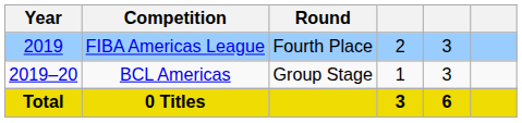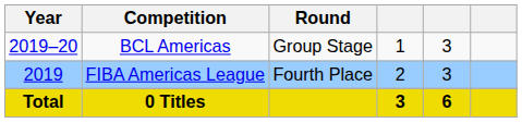rows swapped: FIBA Americas League <-> BCL Americas
